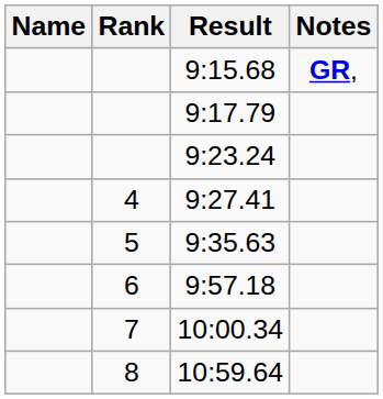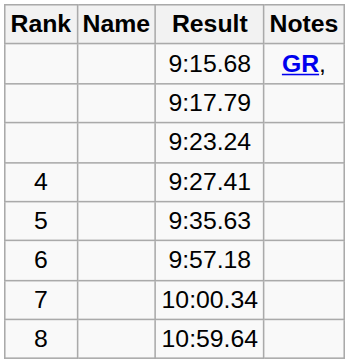columns swapped: Rank <-> Name
